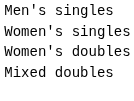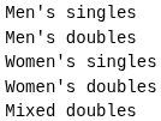+ row: Men's doubles
